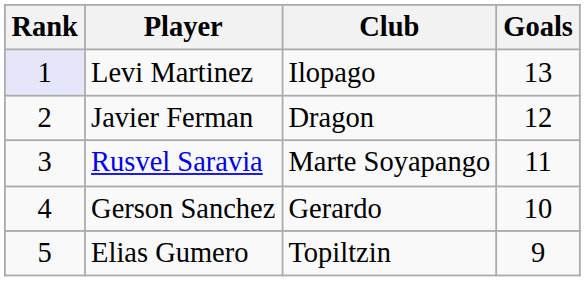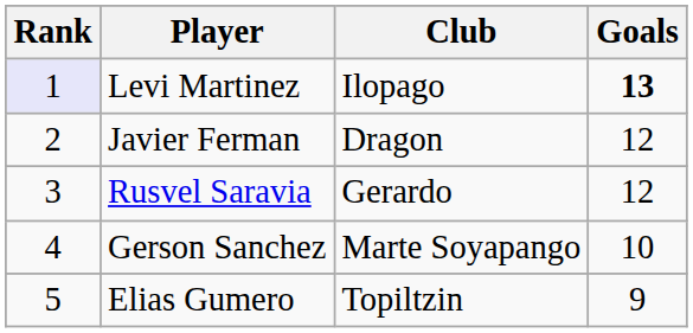Levi Martinez | Goals: normal -> bold
Rusvel Saravia | Club: Marte Soyapango -> Gerardo
Rusvel Saravia | Goals: 11 -> 12
Gerson Sanchez | Club: Gerardo -> Marte Soyapango
